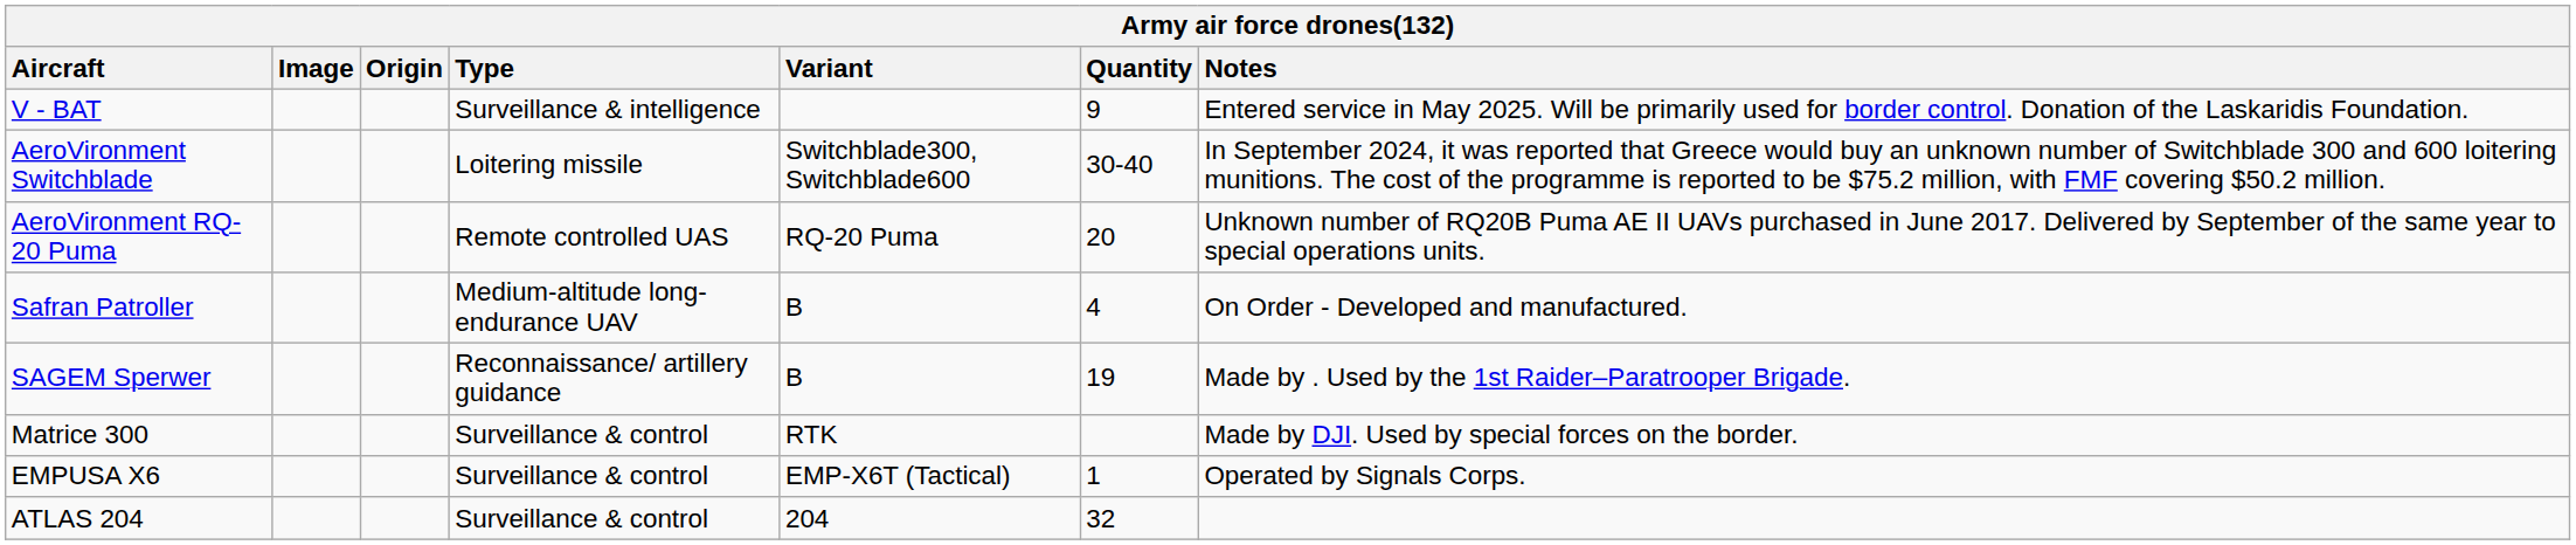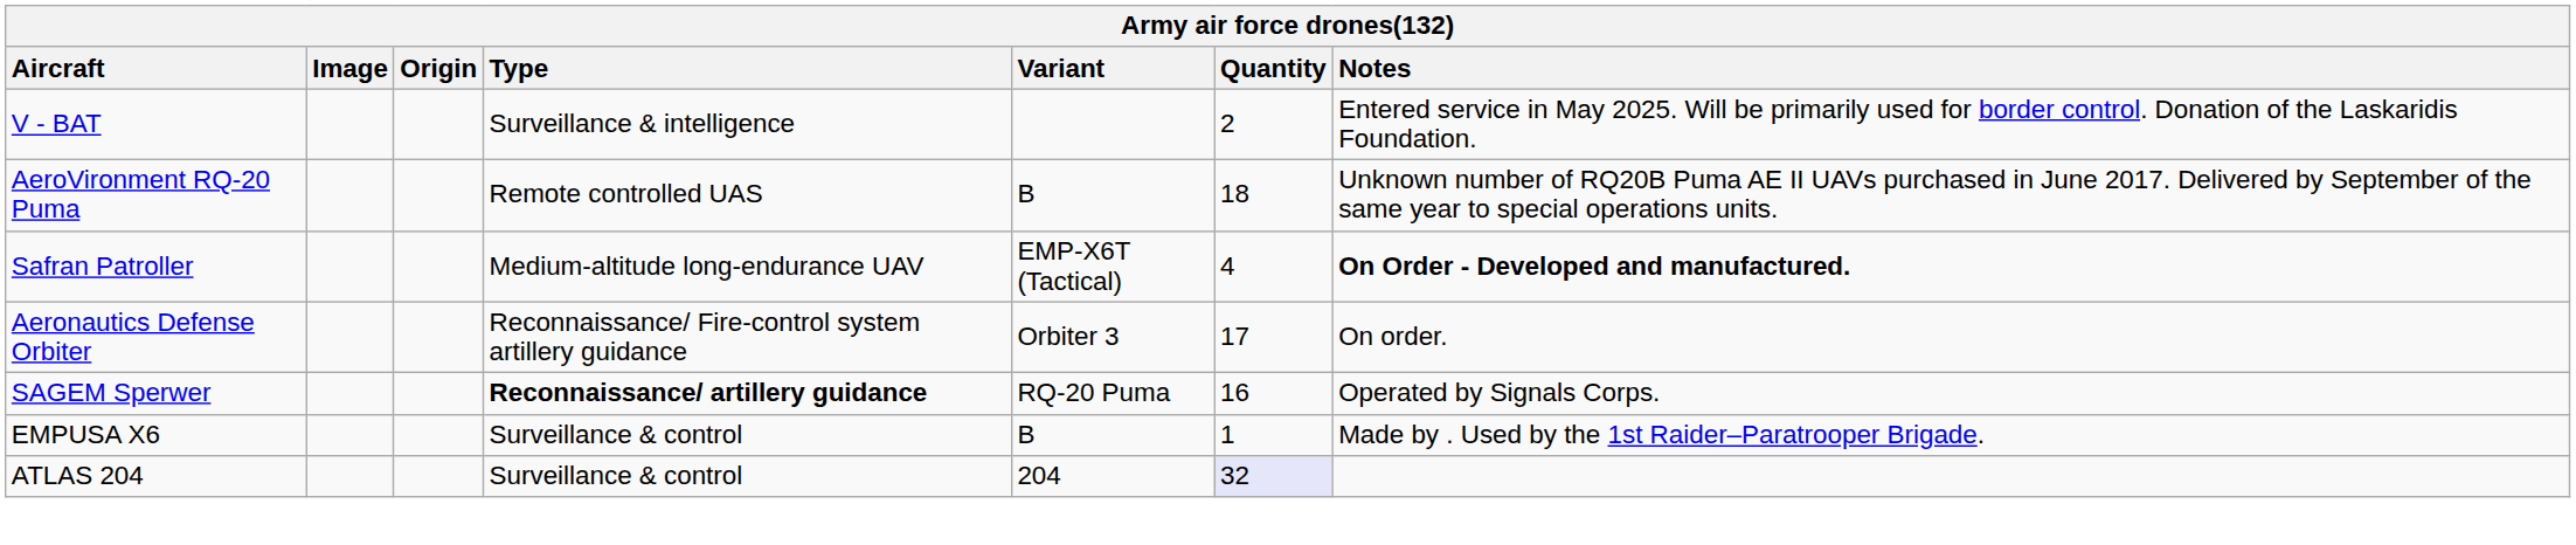V - BAT | Quantity: 9 -> 2
- row: AeroVironment Switchblade | Loitering missile | Switchblade300, Switchblade600 | 30-40 | In September 2024, it was reported that Greece would buy an unknown number of Switchblade 300 and 600 loitering munitions. The cost of the programme is reported to be $75.2 million, with FMF covering $50.2 million.
AeroVironment RQ-20 Puma | Variant: RQ-20 Puma -> B
AeroVironment RQ-20 Puma | Quantity: 20 -> 18
Safran Patroller | Variant: B -> EMP-X6T (Tactical)
Safran Patroller | Notes: normal -> bold
+ row: Aeronautics Defense Orbiter | Reconnaissance/ Fire-control system artillery guidance | Orbiter 3 | 17 | On order.
SAGEM Sperwer | Type: normal -> bold
SAGEM Sperwer | Variant: B -> RQ-20 Puma
SAGEM Sperwer | Quantity: 19 -> 16
SAGEM Sperwer | Notes: Made by . Used by the 1st Raider–Paratrooper Brigade. -> Operated by Signals Corps.
- row: Matrice 300 | Surveillance & control | RTK | Made by DJI. Used by special forces on the border.
EMPUSA Χ6 | Variant: EMP-X6T (Tactical) -> B
EMPUSA Χ6 | Notes: Operated by Signals Corps. -> Made by . Used by the 1st Raider–Paratrooper Brigade.
ATLAS 204 | Quantity: no background -> lavender background
